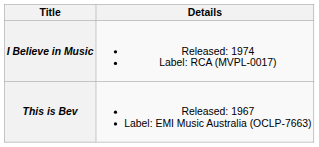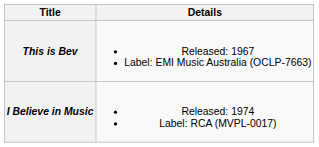rows swapped: This is Bev <-> I Believe in Music
